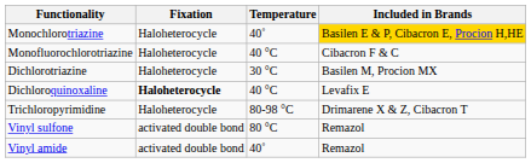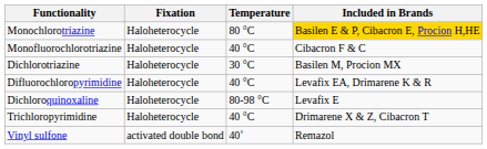Monochlorotriazine | Temperature: 40˚ -> 80 °C
+ row: Difluorochloropyrimidine | Haloheterocycle | 40 °C | Levafix EA, Drimarene K & R
Dichloroquinoxaline | Fixation: bold -> normal
Dichloroquinoxaline | Temperature: 40 °C -> 80-98 °C
Trichloropyrimidine | Temperature: 80-98 °C -> 40 °C
Vinyl sulfone | Temperature: 80 °C -> 40˚
- row: Vinyl amide | activated double bond | 40˚ | Remazol
